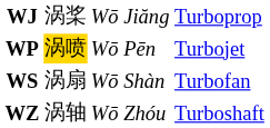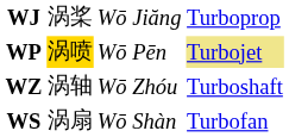WP | column 4: no background -> khaki background
rows swapped: WS <-> WZ
